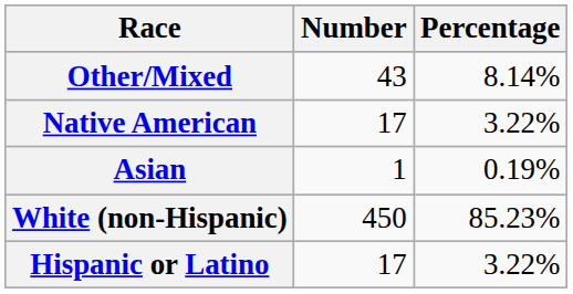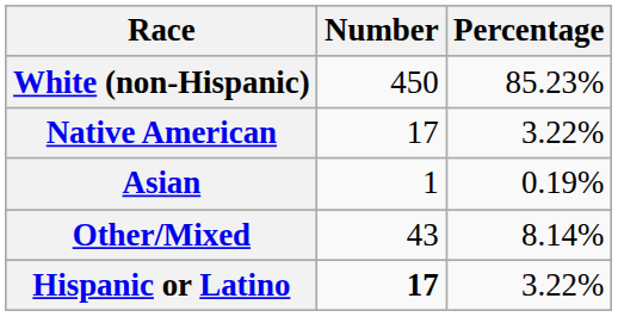rows swapped: White (non-Hispanic) <-> Other/Mixed
Hispanic or Latino | Number: normal -> bold
